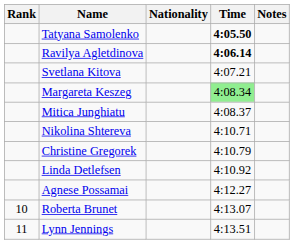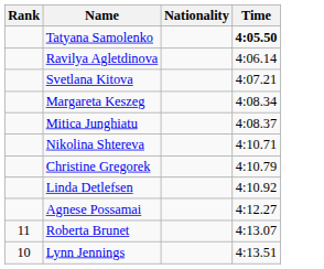- column: Notes
Ravilya Agletdinova | Time: bold -> normal
Margareta Keszeg | Time: lightgreen background -> no background
Roberta Brunet | Rank: 10 -> 11
Lynn Jennings | Rank: 11 -> 10
